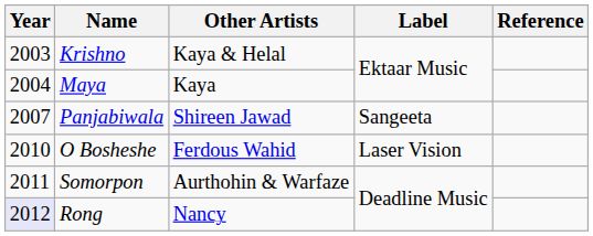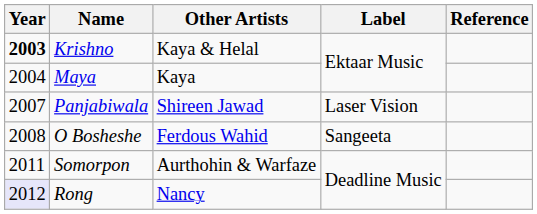Krishno | Year: normal -> bold
Panjabiwala | Label: Sangeeta -> Laser Vision
O Bosheshe | Year: 2010 -> 2008
O Bosheshe | Label: Laser Vision -> Sangeeta
